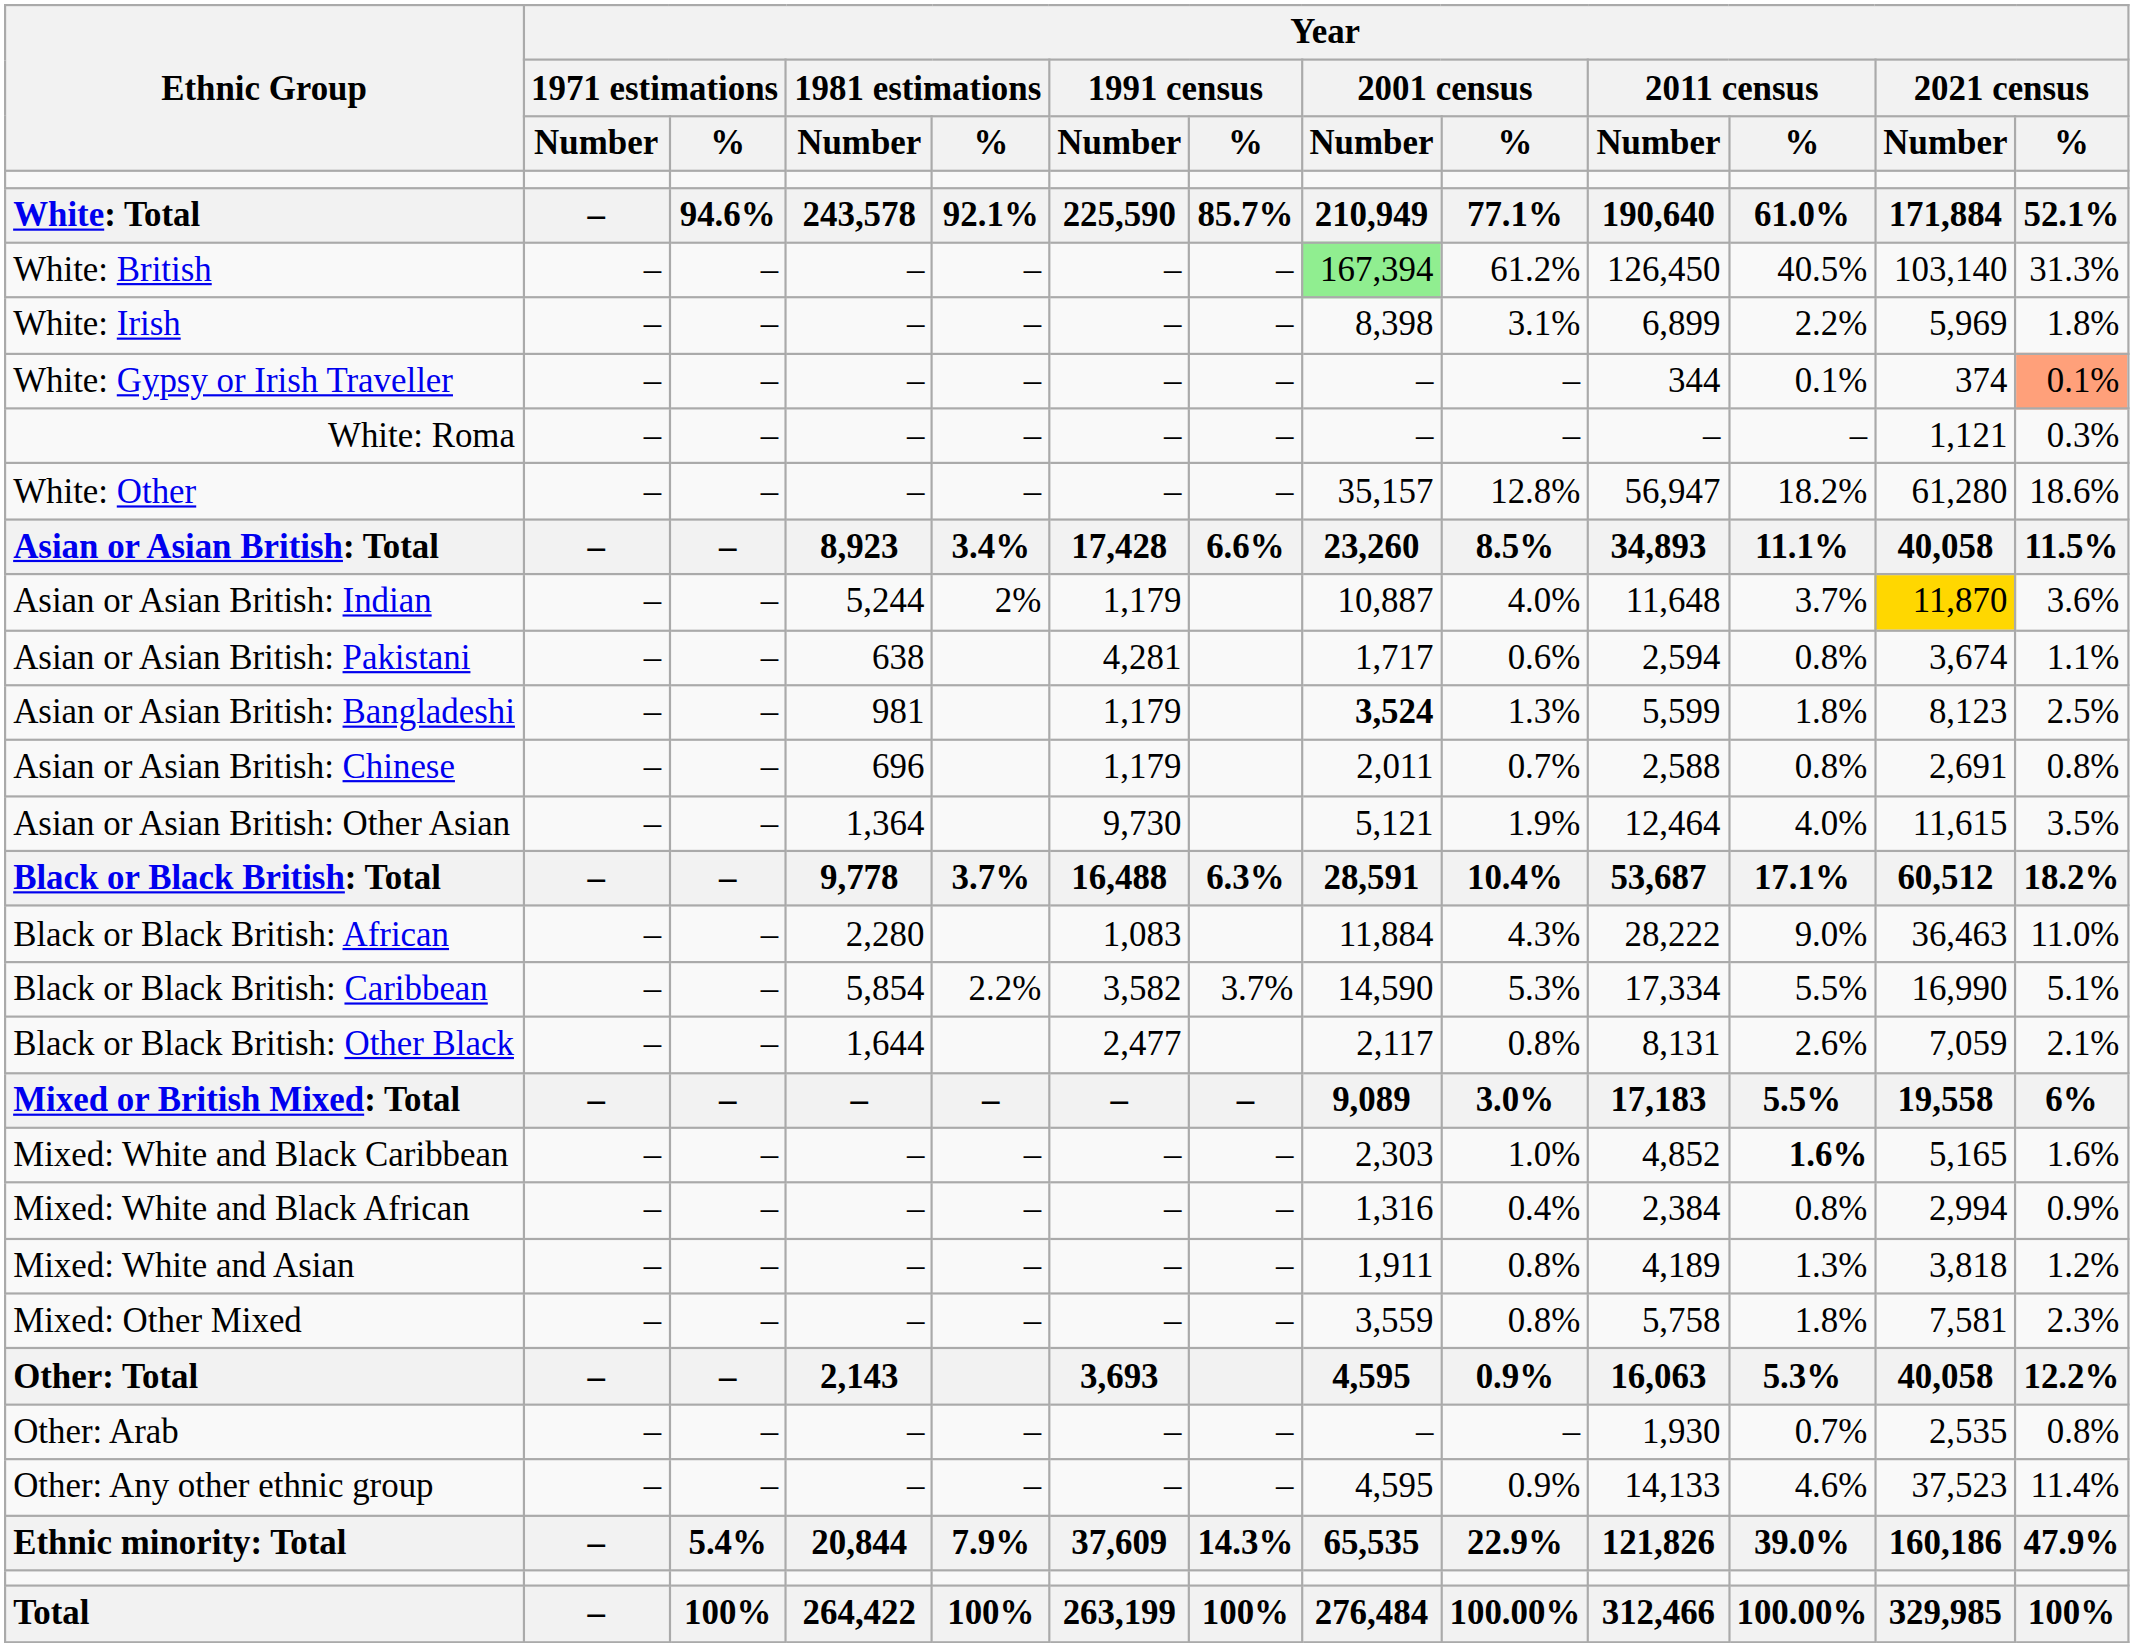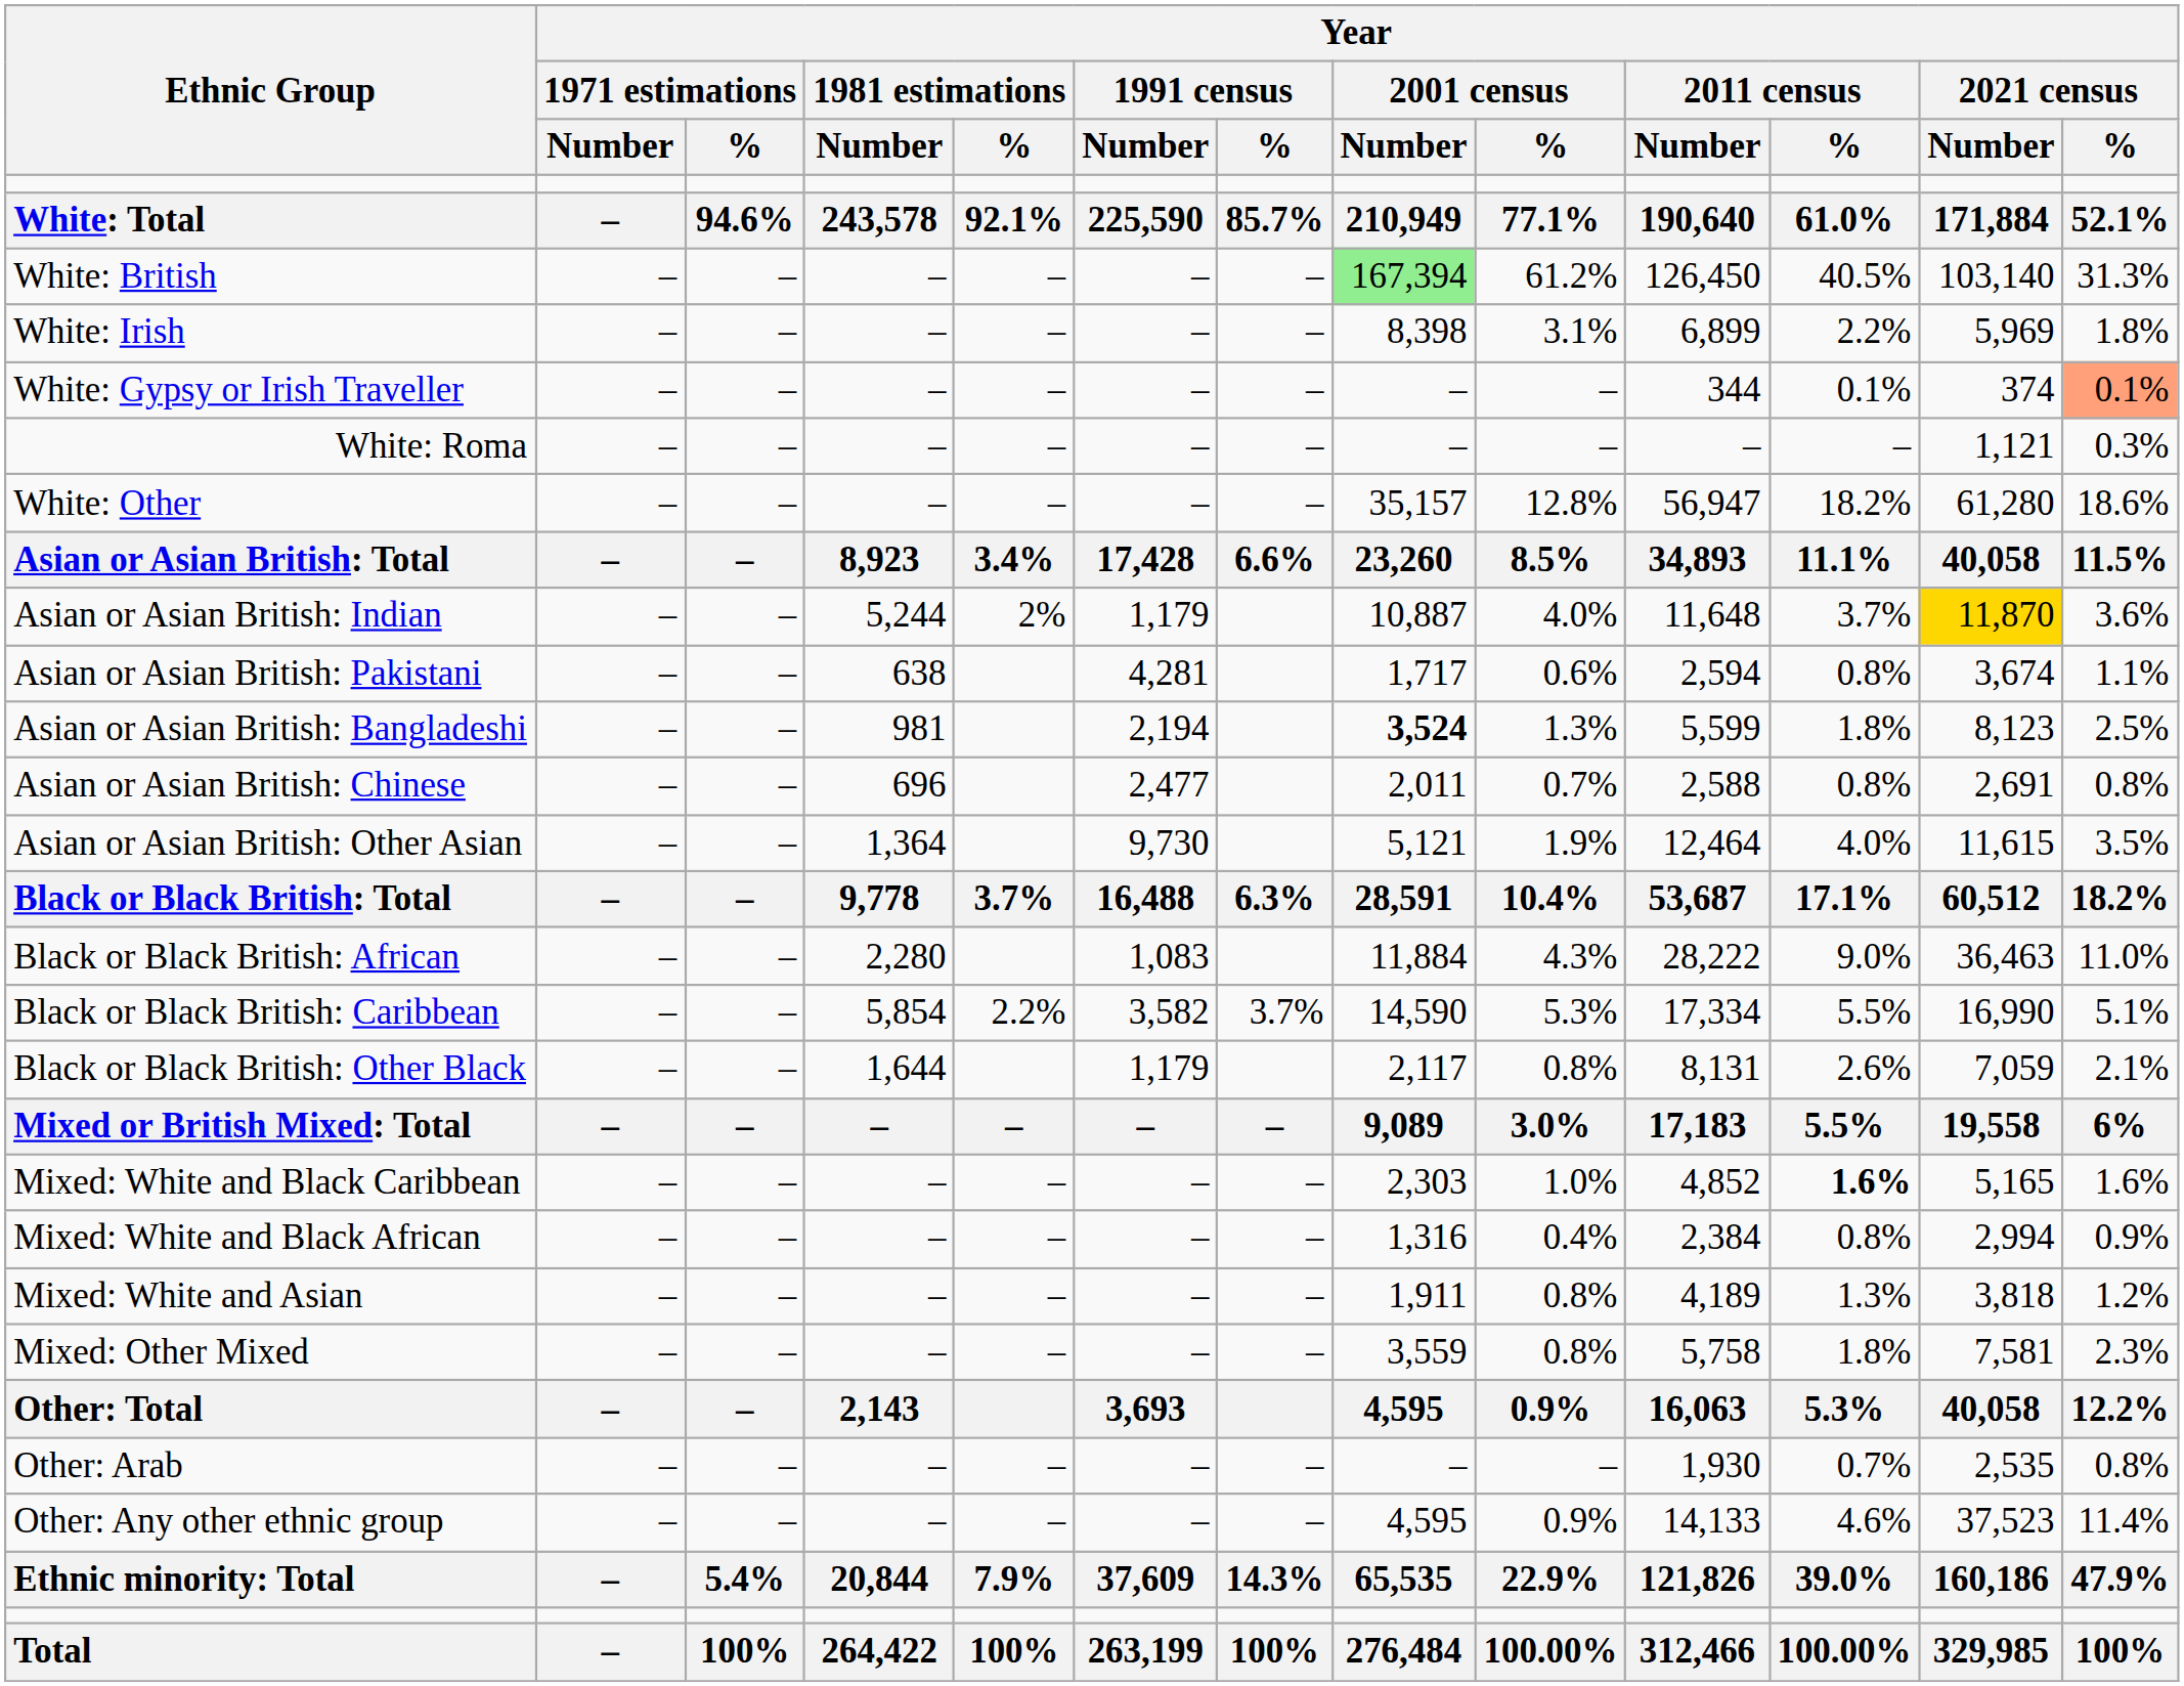Asian or Asian British: Bangladeshi | Year / 1991 census / Number: 1,179 -> 2,194
Asian or Asian British: Chinese | Year / 1991 census / Number: 1,179 -> 2,477
Black or Black British: Other Black | Year / 1991 census / Number: 2,477 -> 1,179
